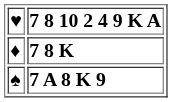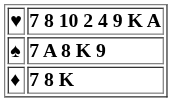rows swapped: 7 A 8 K 9 <-> 7 8 K
